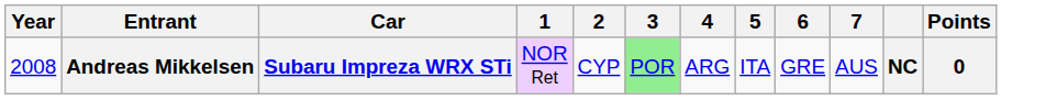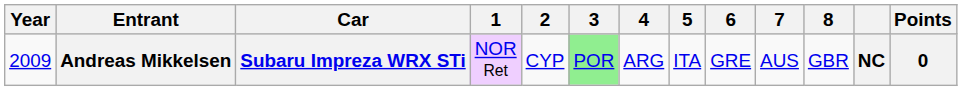+ column: 8 | GBR
Andreas Mikkelsen | Year: 2008 -> 2009
